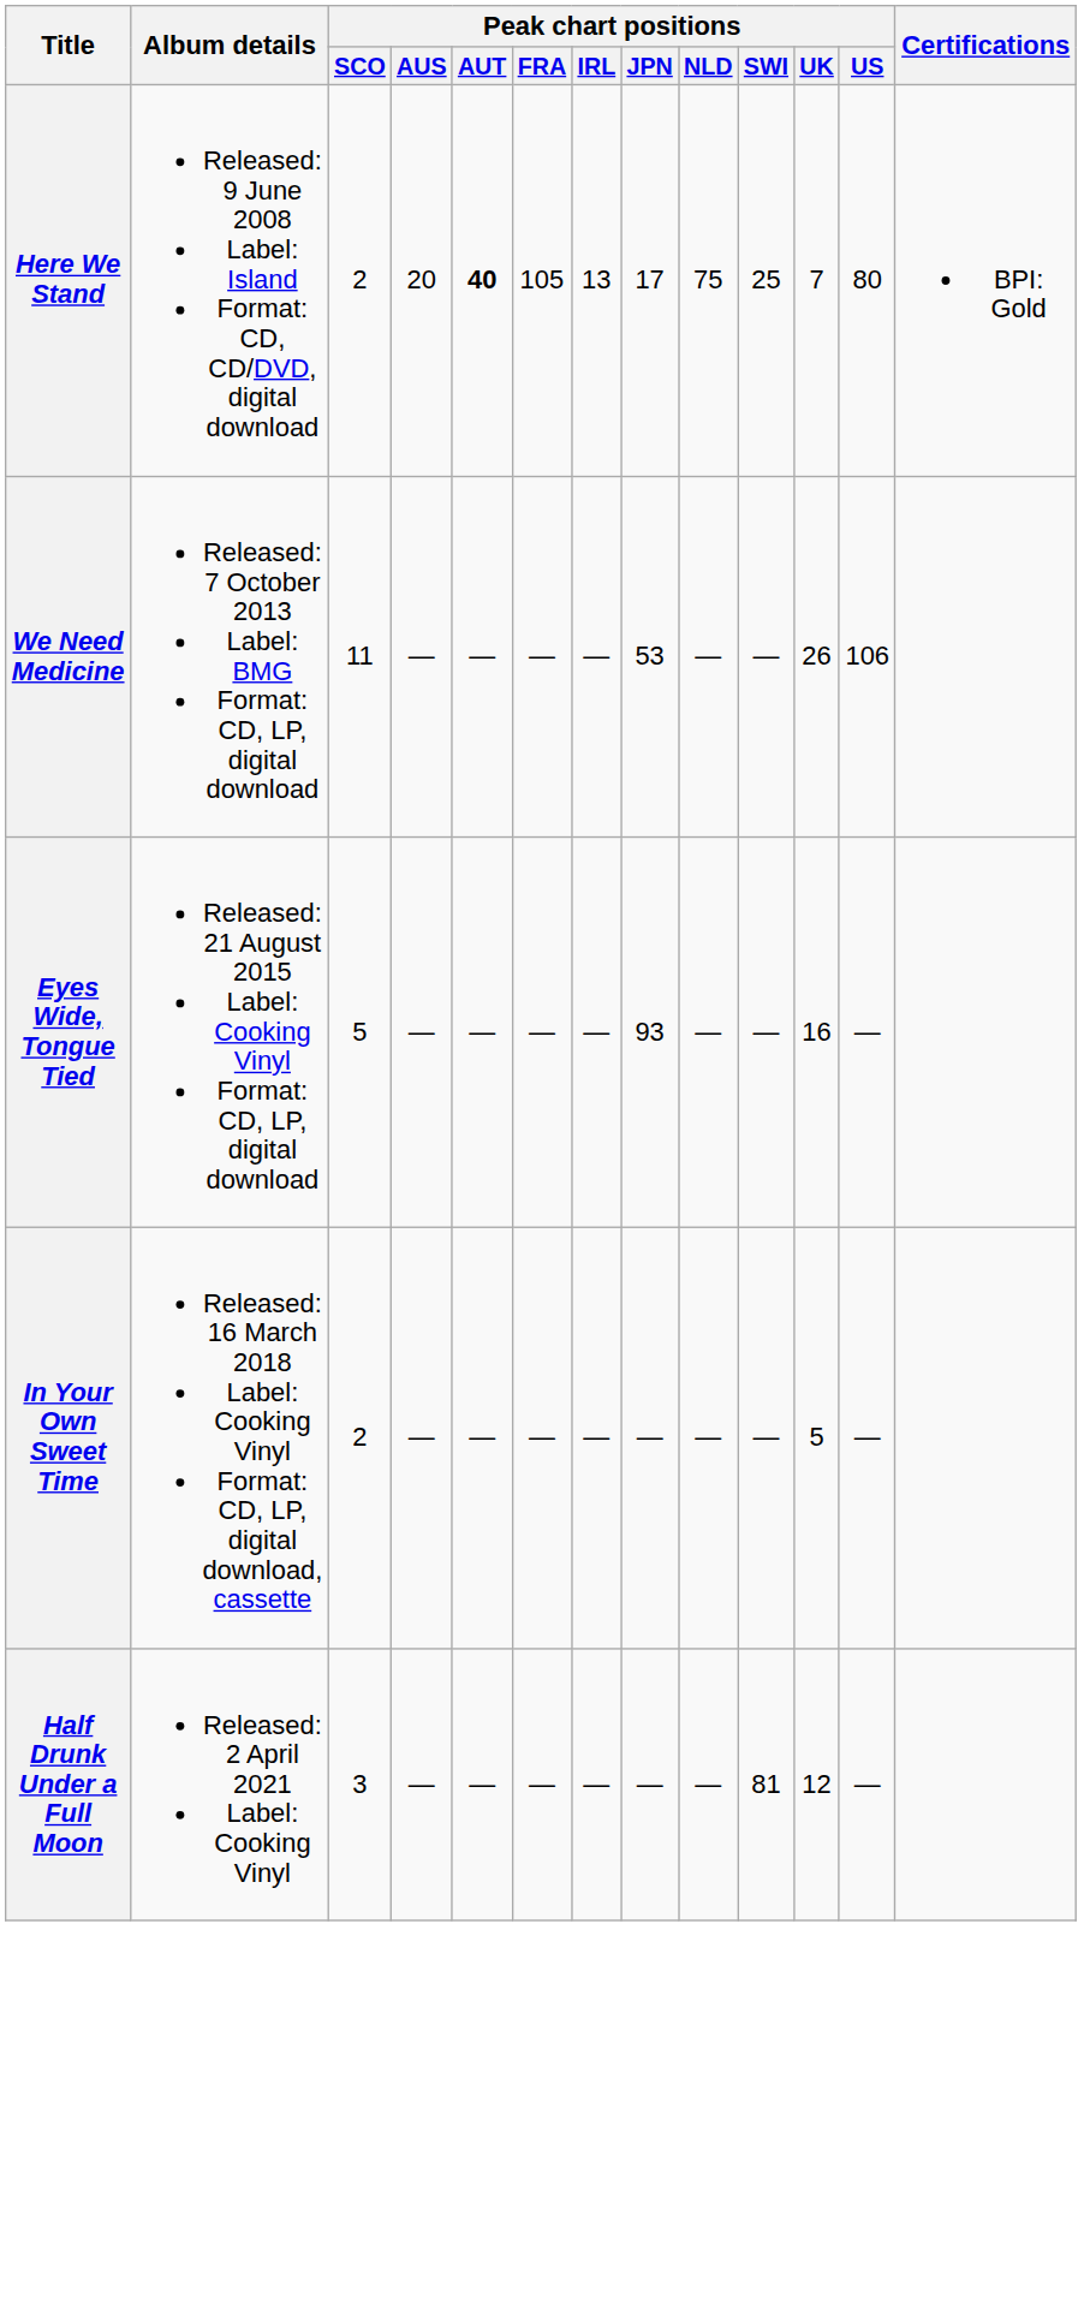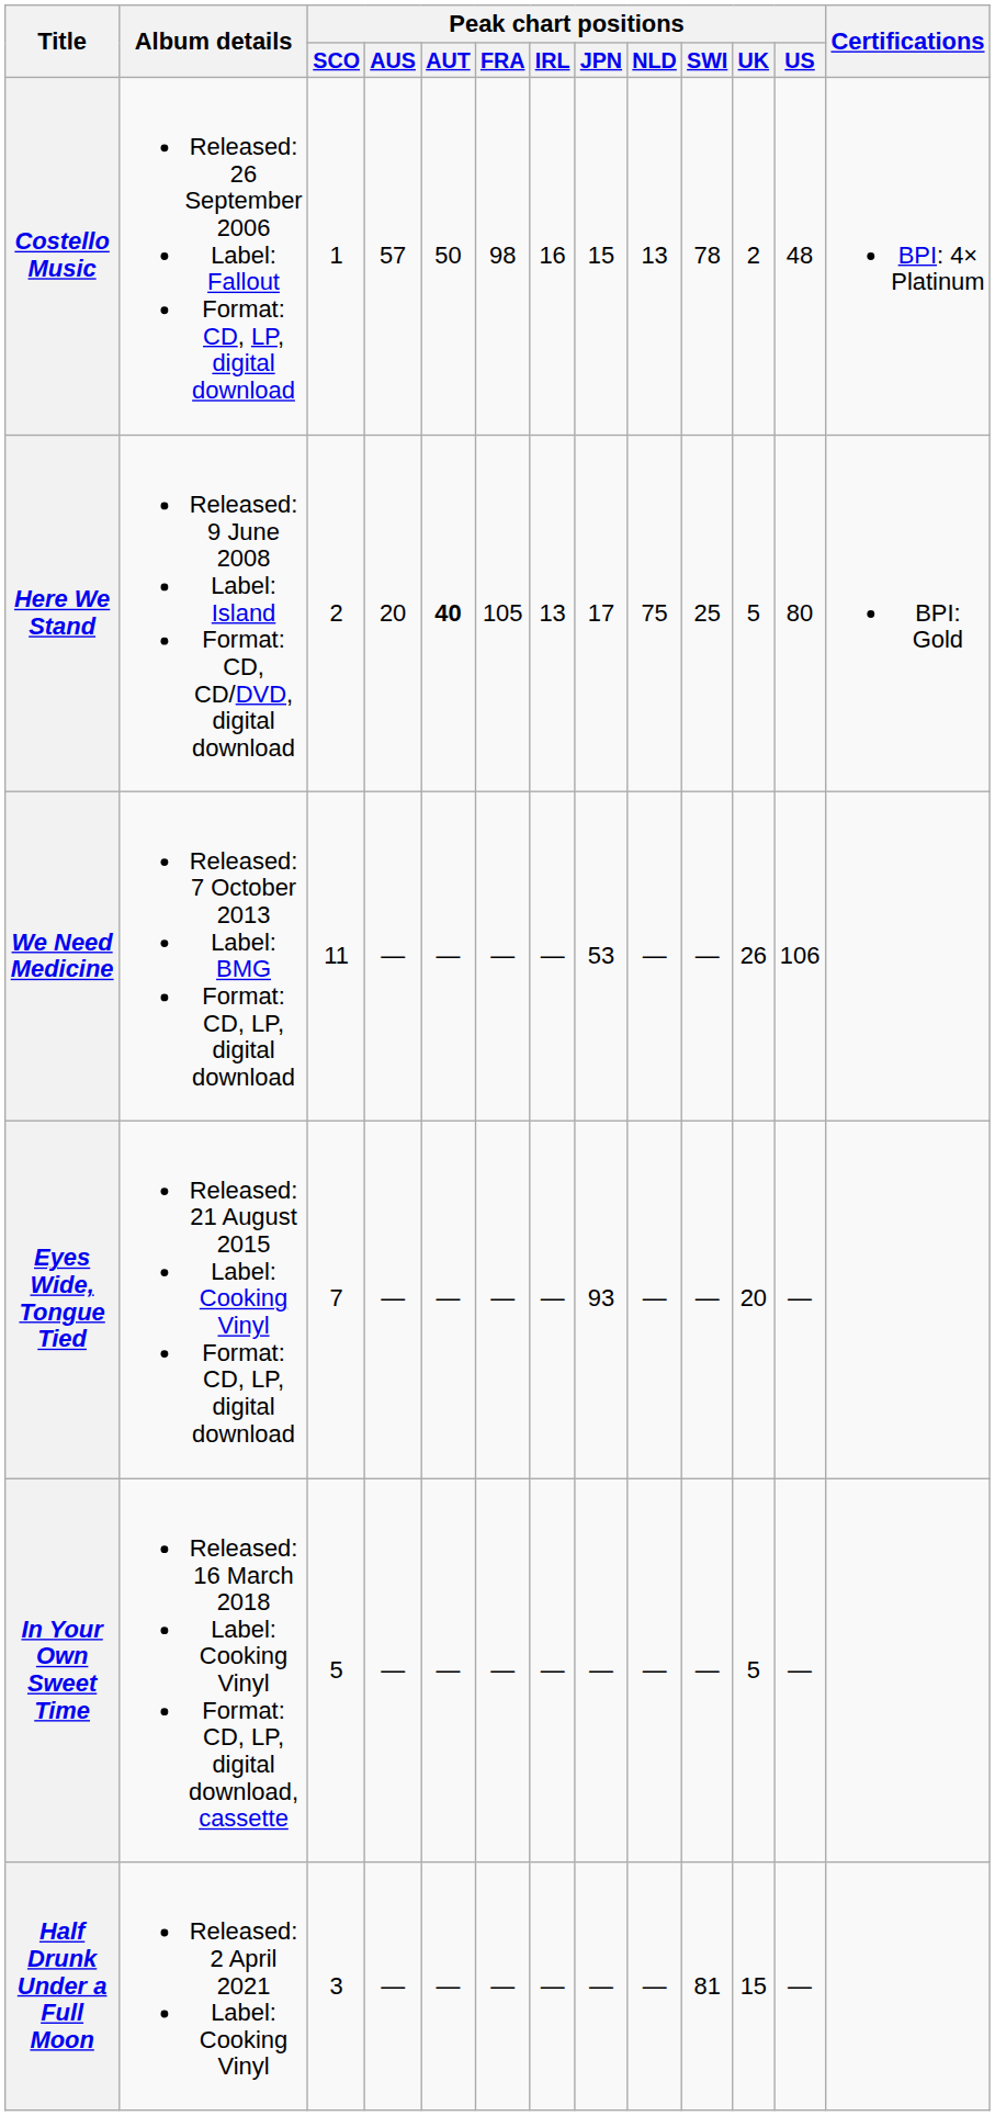+ row: Costello Music | Released: 26 September 2006 Label: Fallout Format: CD, LP, digital download | 1 | 57 | 50 | 98 | 16 | 15 | 13 | 78 | 2 | 48 | BPI: 4× Platinum
Here We Stand | Peak chart positions / UK: 7 -> 5
Eyes Wide, Tongue Tied | Peak chart positions / SCO: 5 -> 7
Eyes Wide, Tongue Tied | Peak chart positions / UK: 16 -> 20
In Your Own Sweet Time | Peak chart positions / SCO: 2 -> 5
Half Drunk Under a Full Moon | Peak chart positions / UK: 12 -> 15
